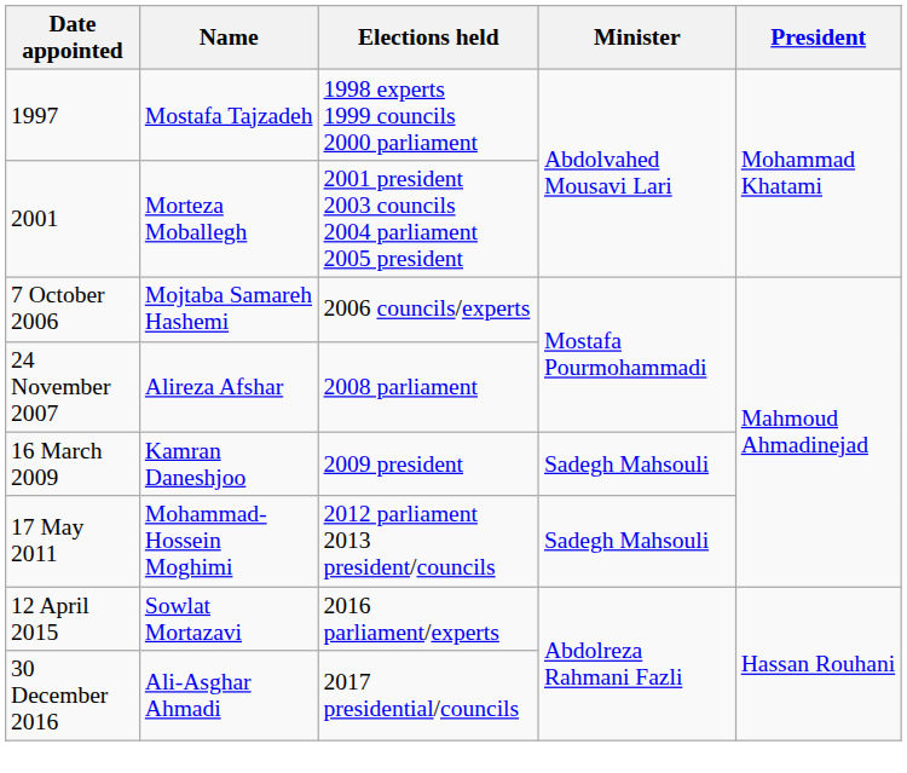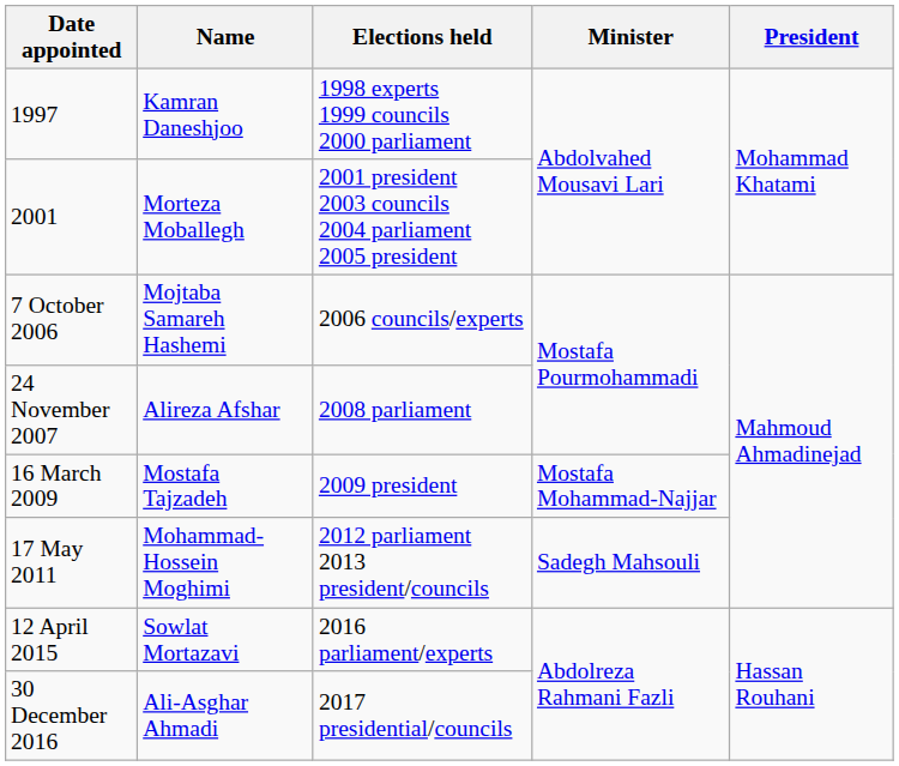1997 | Name: Mostafa Tajzadeh -> Kamran Daneshjoo
16 March 2009 | Name: Kamran Daneshjoo -> Mostafa Tajzadeh
16 March 2009 | Minister: Sadegh Mahsouli -> Mostafa Mohammad-Najjar
